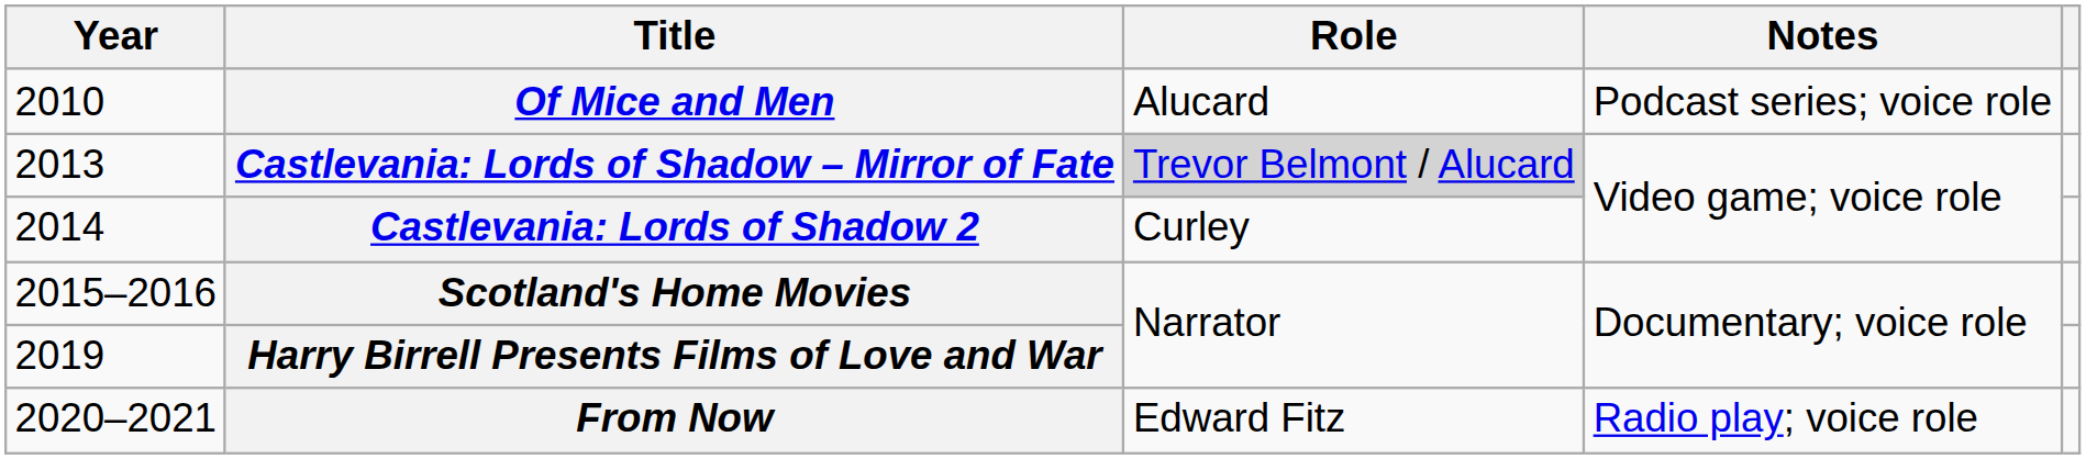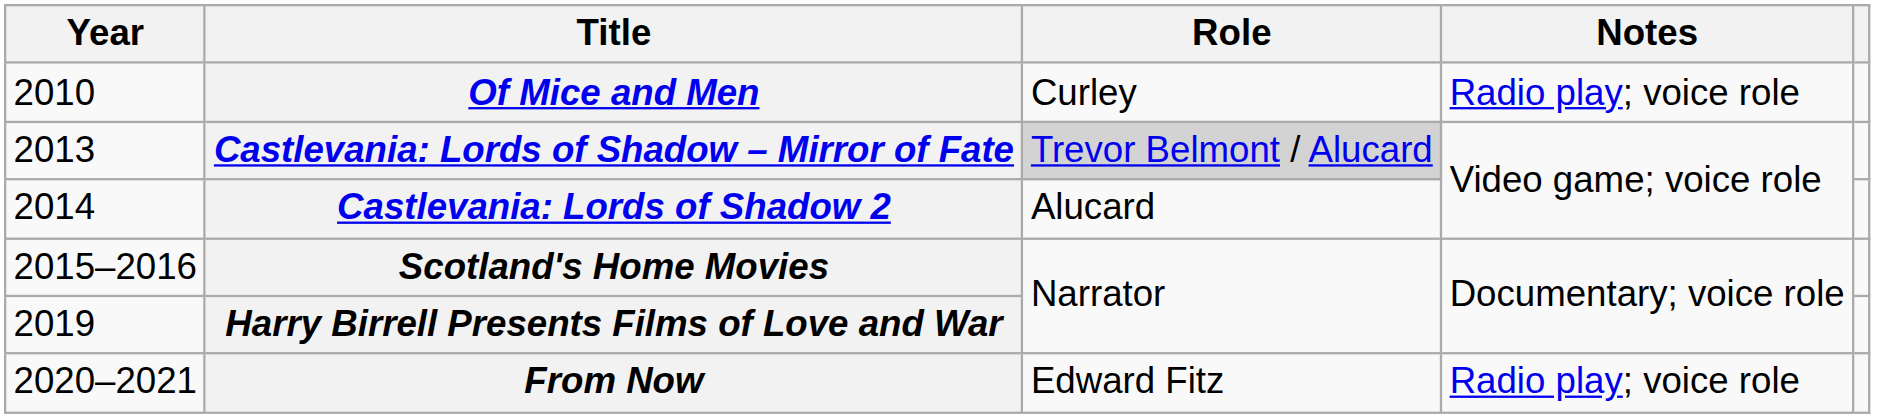Of Mice and Men | Role: Alucard -> Curley
Of Mice and Men | Notes: Podcast series; voice role -> Radio play; voice role
Castlevania: Lords of Shadow 2 | Role: Curley -> Alucard
